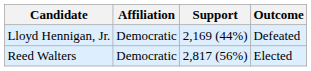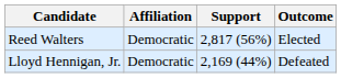rows swapped: Reed Walters <-> Lloyd Hennigan, Jr.
